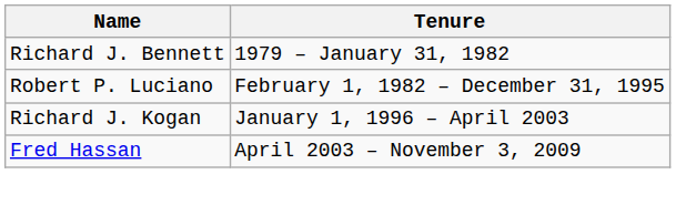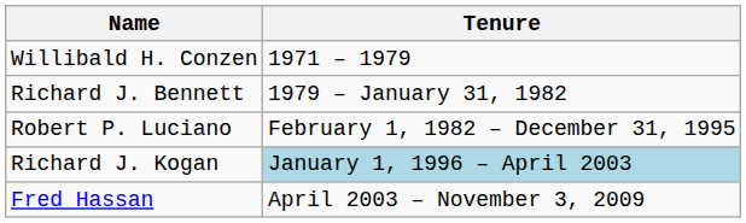+ row: Willibald H. Conzen | 1971 – 1979
Richard J. Kogan | Tenure: no background -> lightblue background
